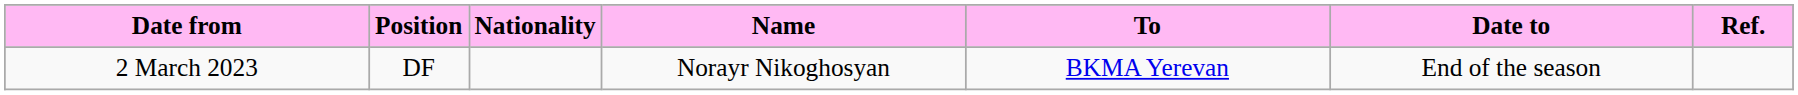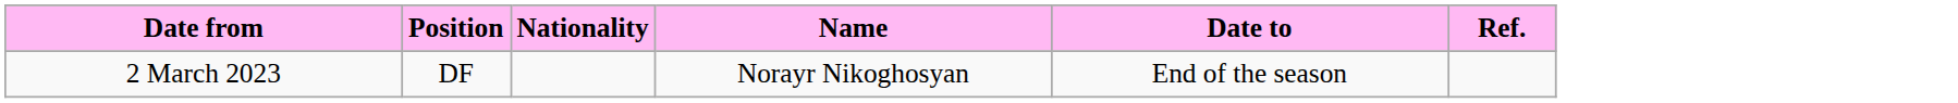- column: To | BKMA Yerevan
